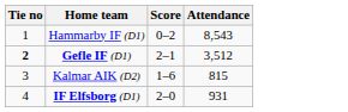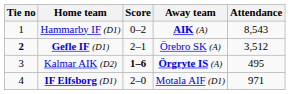+ column: Away team | AIK (A) | Örebro SK (A) | Örgryte IS (A) | Motala AIF (D1)
Kalmar AIK (D2) | Score: normal -> bold
Kalmar AIK (D2) | Attendance: 815 -> 495
IF Elfsborg (D1) | Attendance: 931 -> 971
